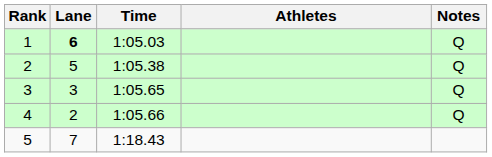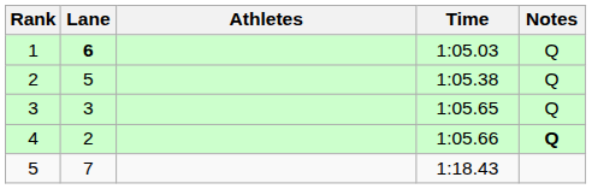columns swapped: Athletes <-> Time
4 | Notes: normal -> bold
